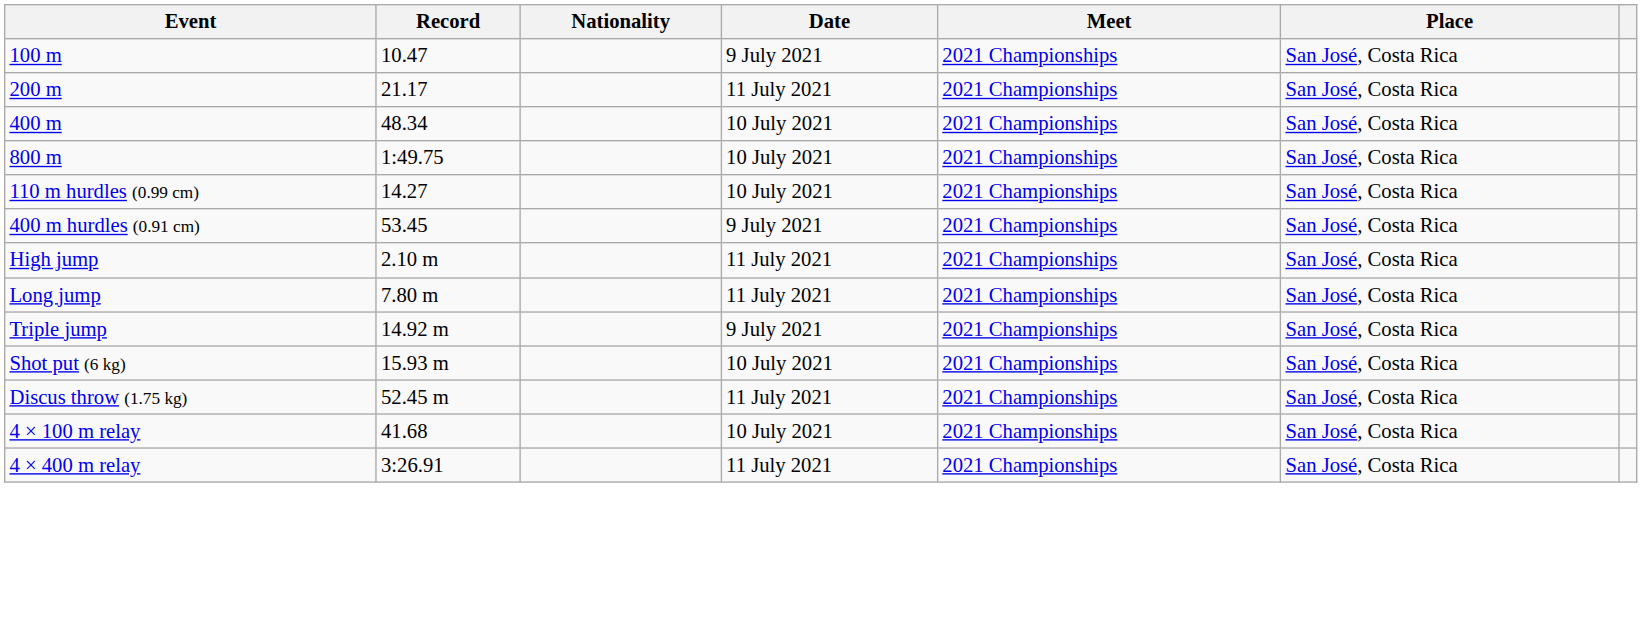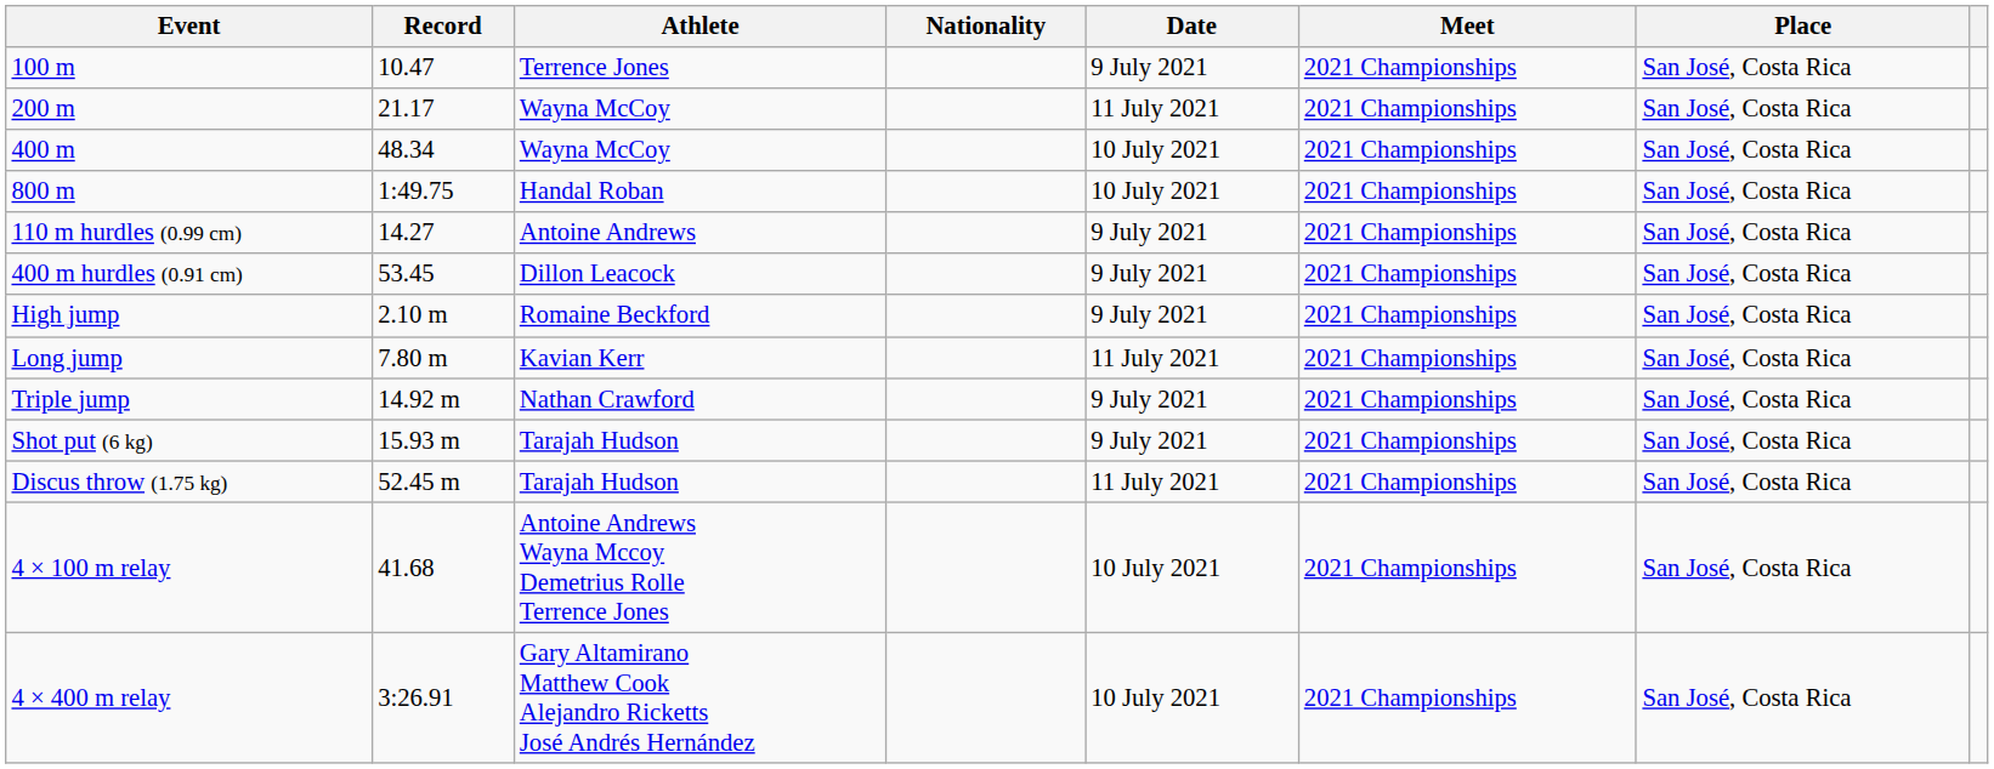+ column: Athlete | Terrence Jones | Wayna McCoy | Wayna McCoy | Handal Roban | Antoine Andrews | Dillon Leacock | Romaine Beckford | Kavian Kerr | Nathan Crawford | Tarajah Hudson | Tarajah Hudson | Antoine Andrews Wayna Mccoy Demetrius Rolle Terrence Jones | Gary Altamirano Matthew Cook Alejandro Ricketts José Andrés Hernández
110 m hurdles (0.99 cm) | Date: 10 July 2021 -> 9 July 2021
High jump | Date: 11 July 2021 -> 9 July 2021
Shot put (6 kg) | Date: 10 July 2021 -> 9 July 2021
4 × 400 m relay | Date: 11 July 2021 -> 10 July 2021
